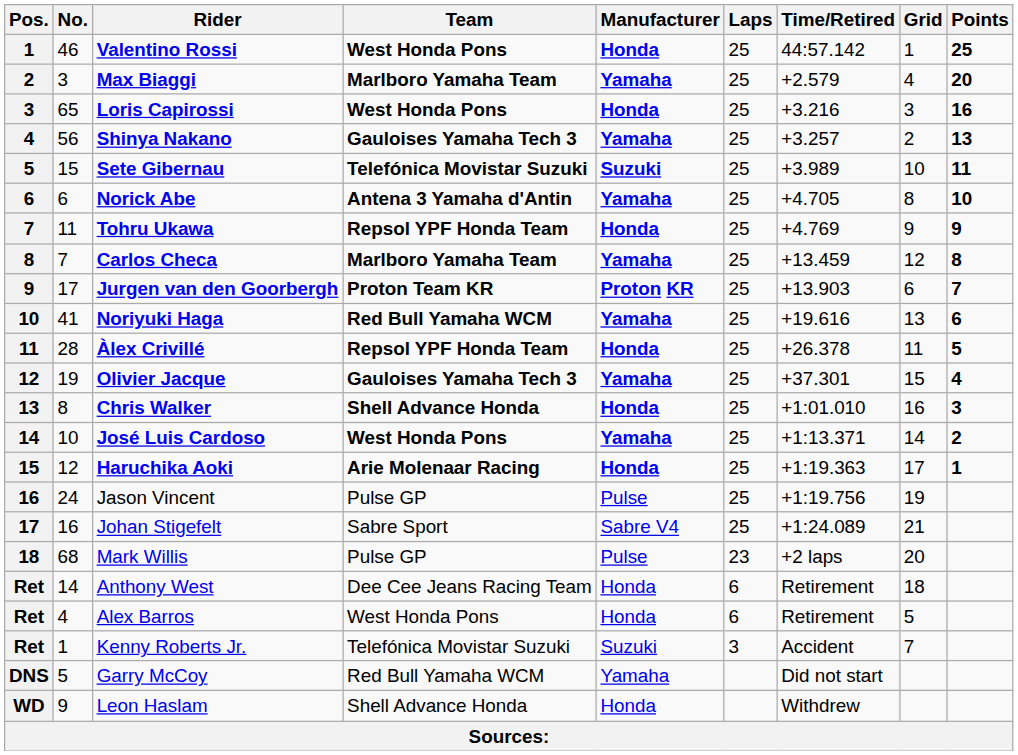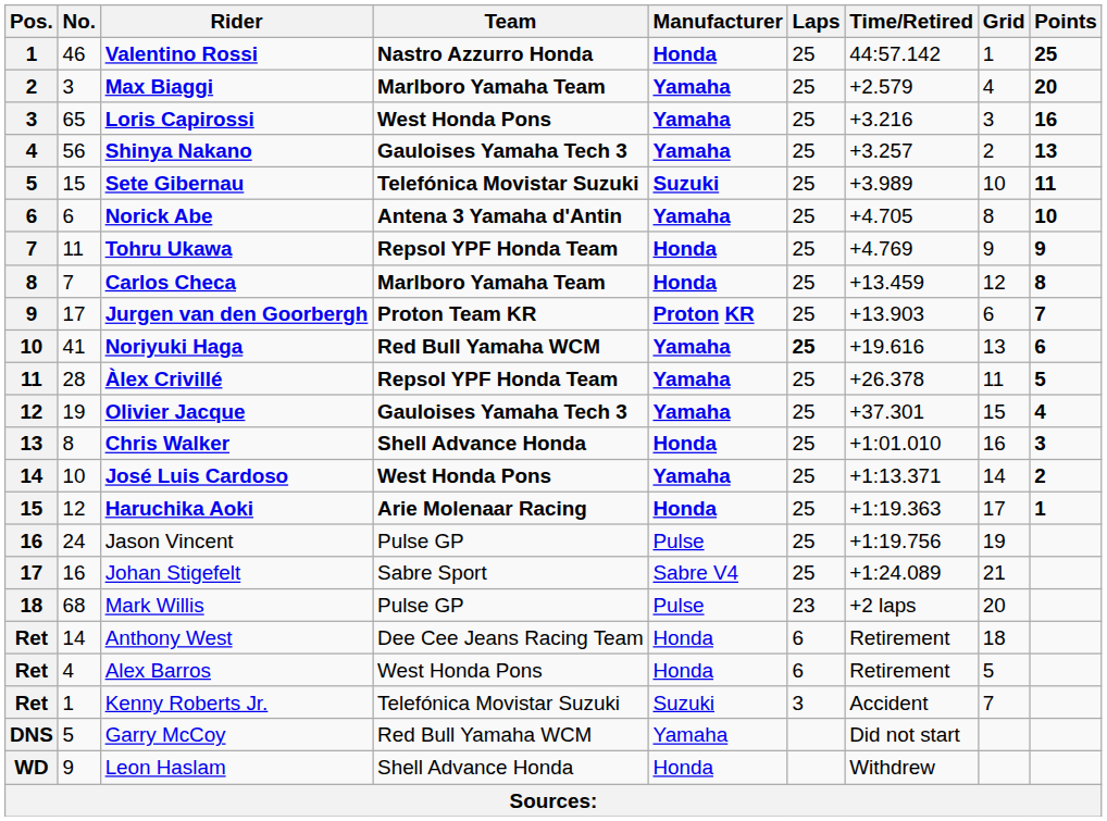Valentino Rossi | Team: West Honda Pons -> Nastro Azzurro Honda
Loris Capirossi | Manufacturer: Honda -> Yamaha
Carlos Checa | Manufacturer: Yamaha -> Honda
Noriyuki Haga | Laps: normal -> bold
Àlex Crivillé | Manufacturer: Honda -> Yamaha
